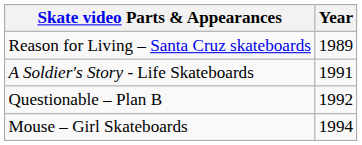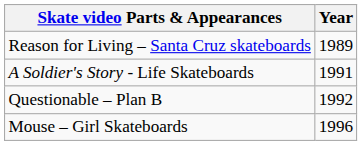Mouse – Girl Skateboards | Year: 1994 -> 1996
